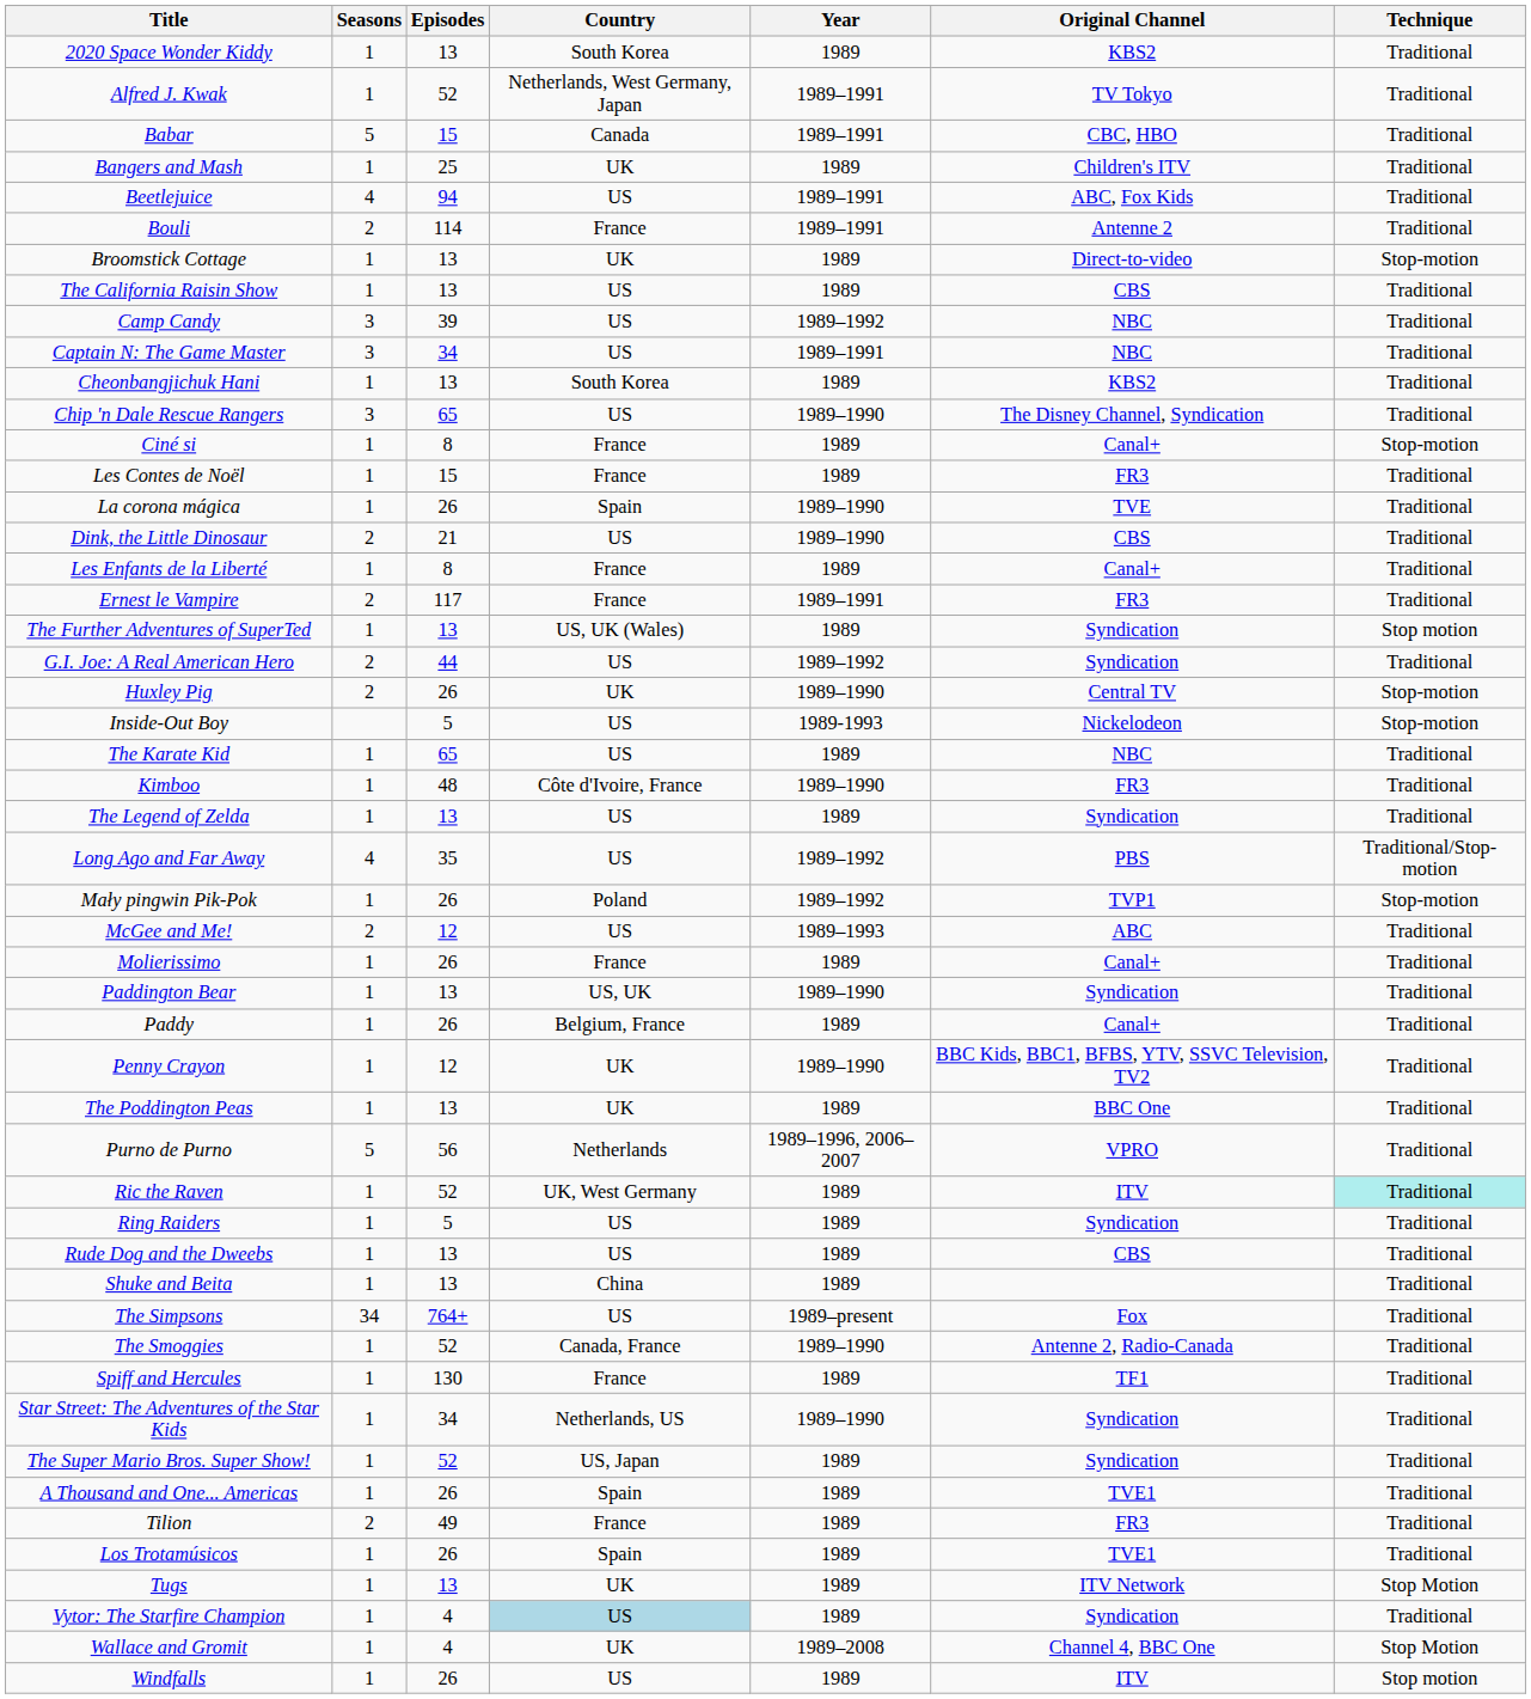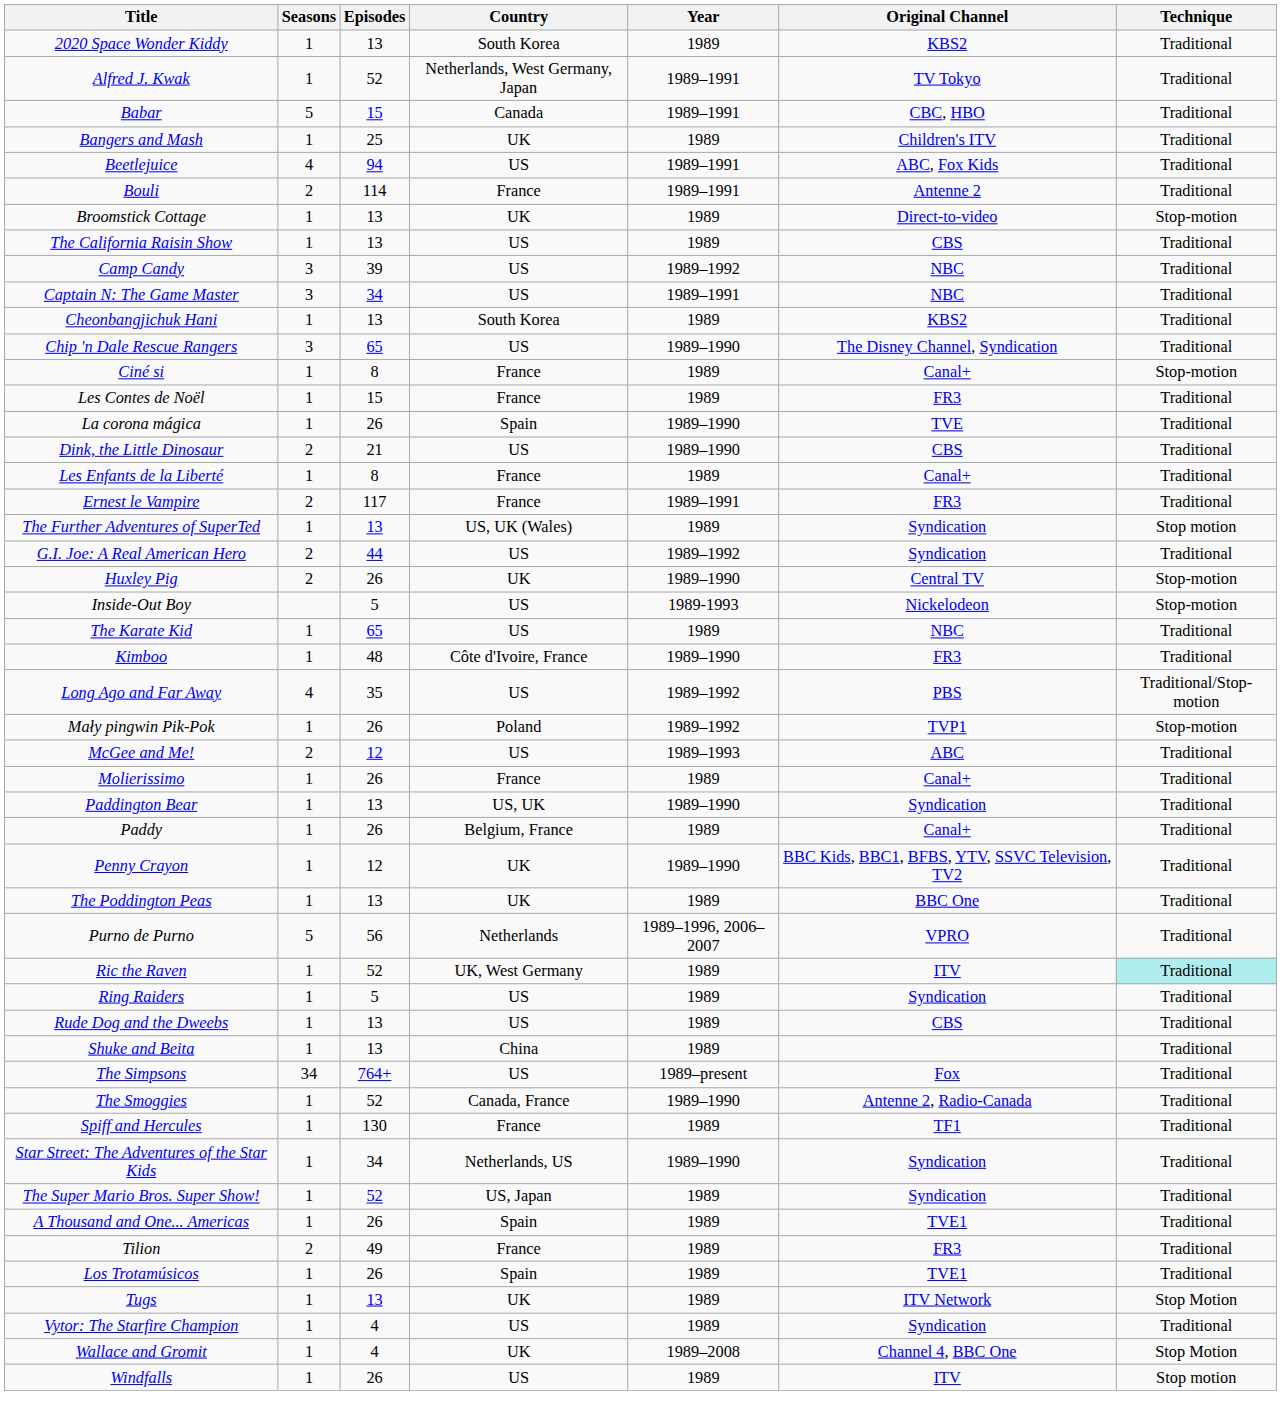- row: The Legend of Zelda | 1 | 13 | US | 1989 | Syndication | Traditional
Vytor: The Starfire Champion | Country: lightblue background -> no background
